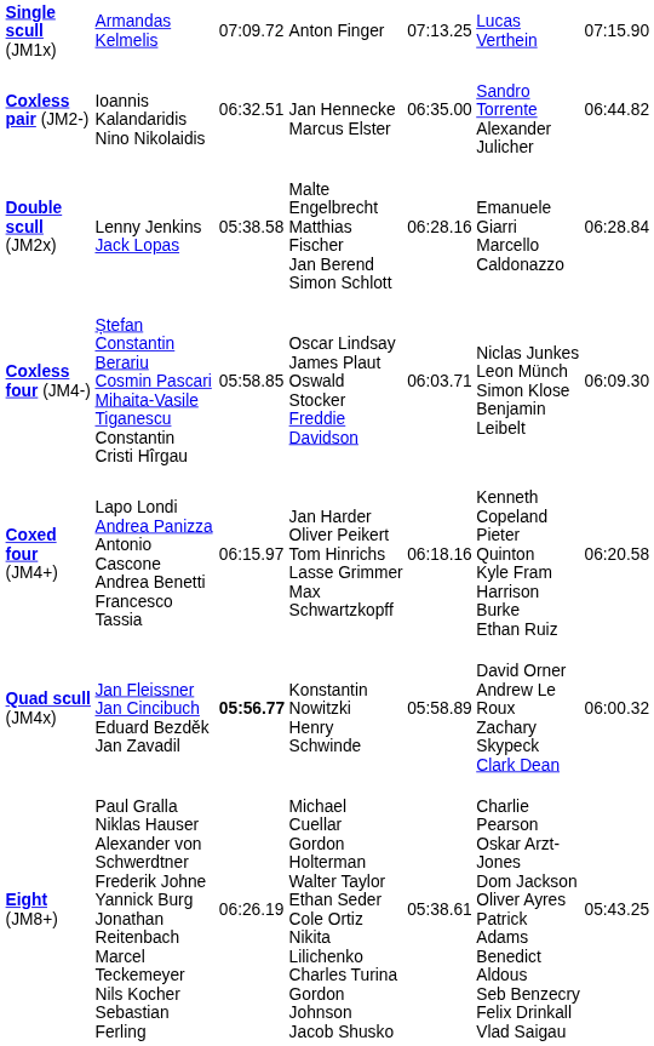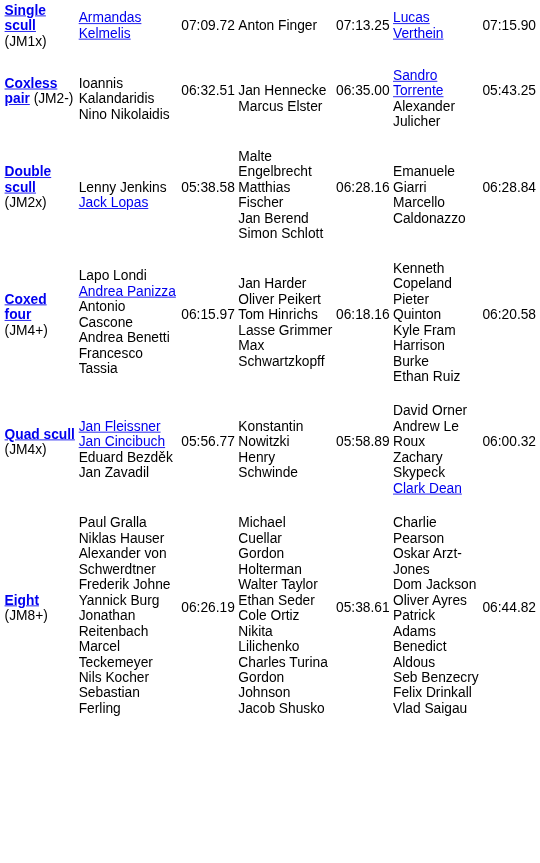Coxless pair (JM2-) | column 7: 06:44.82 -> 05:43.25
- row: Coxless four (JM4-) | Ștefan Constantin Berariu Cosmin Pascari Mihaita-Vasile Tiganescu Constantin Cristi Hîrgau | 05:58.85 | Oscar Lindsay James Plaut Oswald Stocker Freddie Davidson | 06:03.71 | Niclas Junkes Leon Münch Simon Klose Benjamin Leibelt | 06:09.30
Quad scull (JM4x) | column 3: bold -> normal
Eight (JM8+) | column 7: 05:43.25 -> 06:44.82
